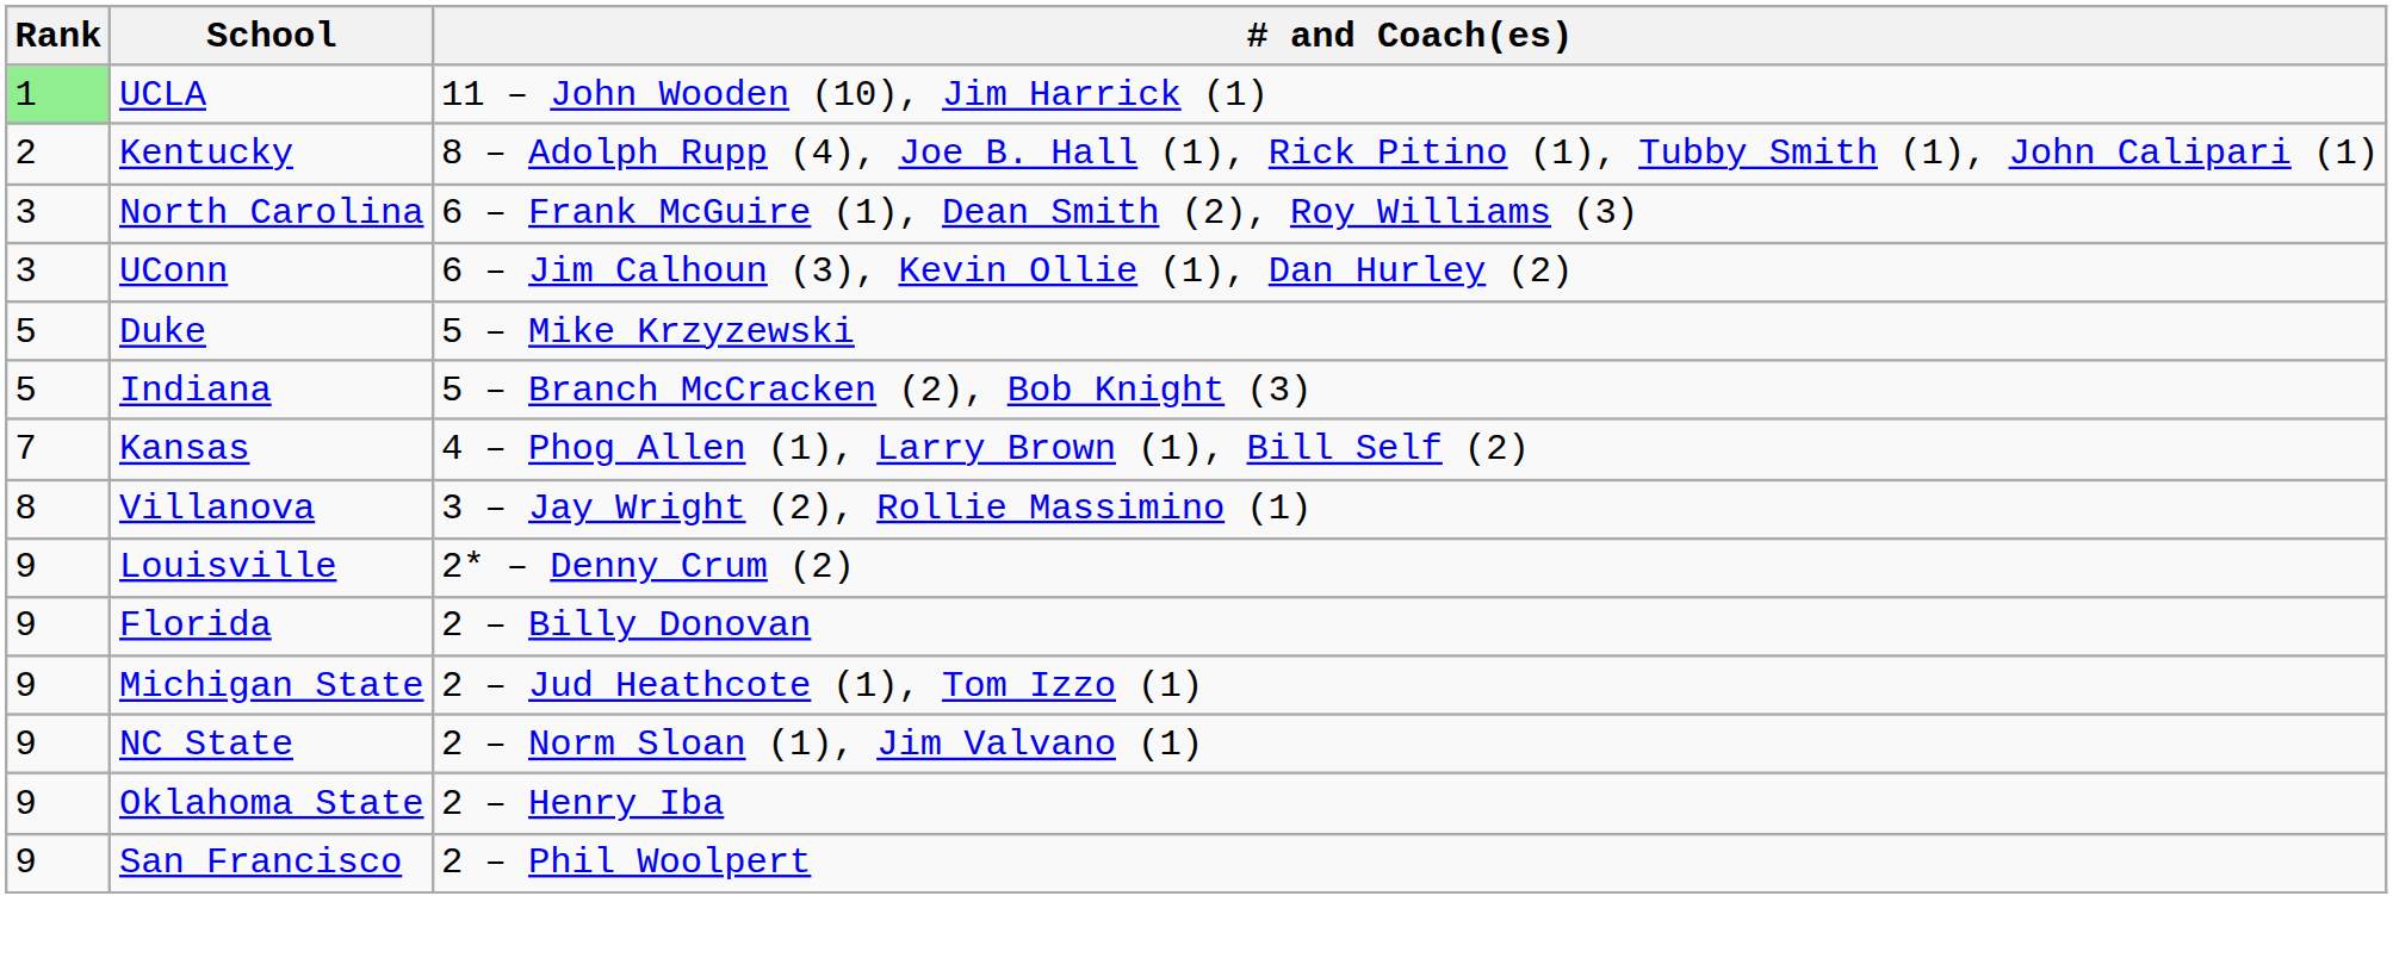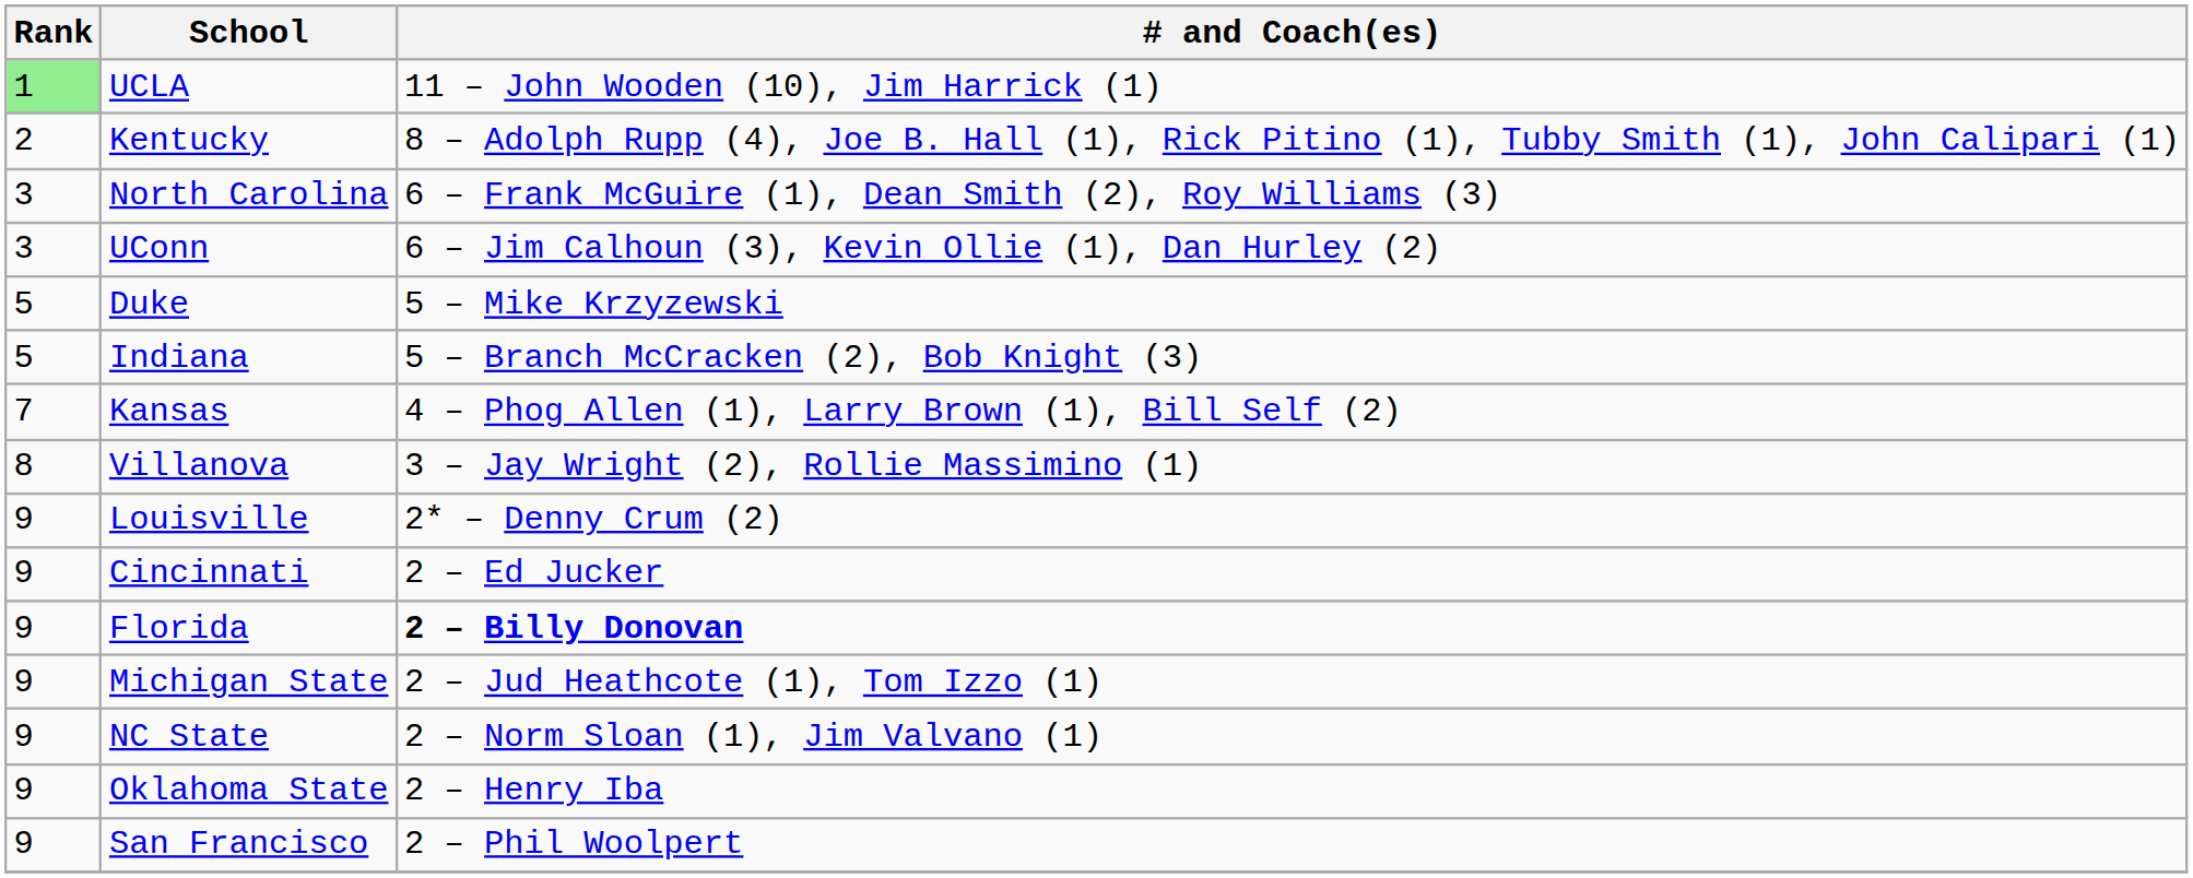+ row: 9 | Cincinnati | 2 – Ed Jucker
Florida | # and Coach(es): normal -> bold
